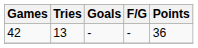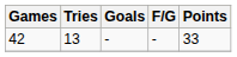42 | Points: 36 -> 33
